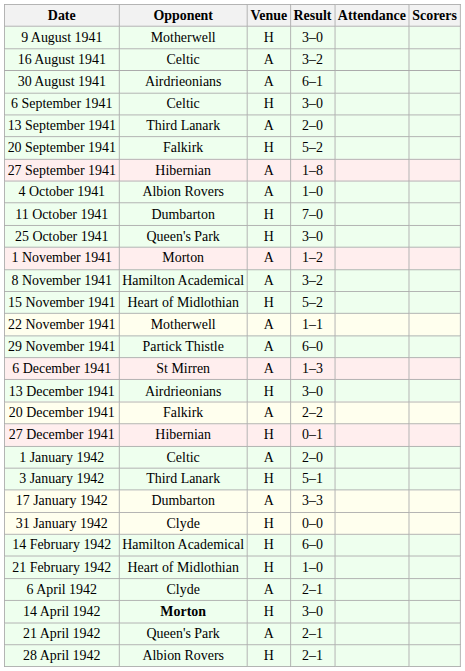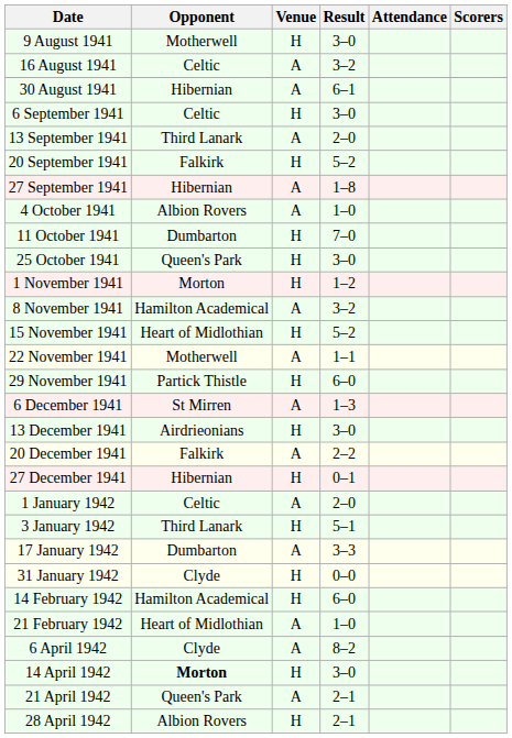30 August 1941 | Opponent: Airdrieonians -> Hibernian
1 November 1941 | Venue: A -> H
29 November 1941 | Venue: A -> H
21 February 1942 | Venue: H -> A
6 April 1942 | Result: 2–1 -> 8–2
